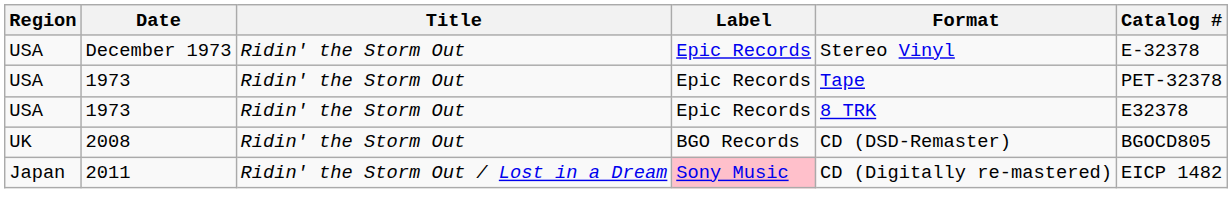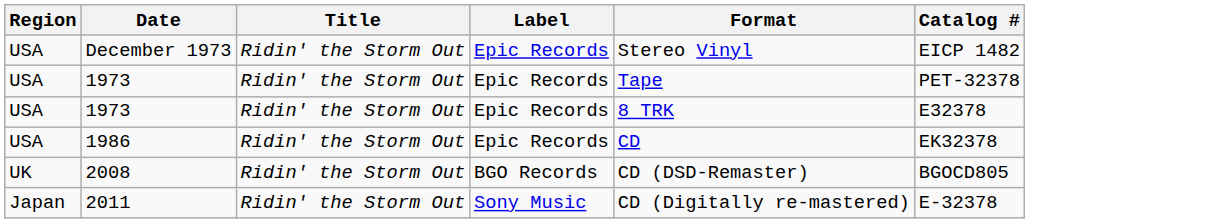December 1973 | Catalog #: E-32378 -> EICP 1482
+ row: USA | 1986 | Ridin' the Storm Out | Epic Records | CD | EK32378
2011 | Title: Ridin' the Storm Out / Lost in a Dream -> Ridin' the Storm Out
2011 | Label: pink background -> no background
2011 | Catalog #: EICP 1482 -> E-32378
